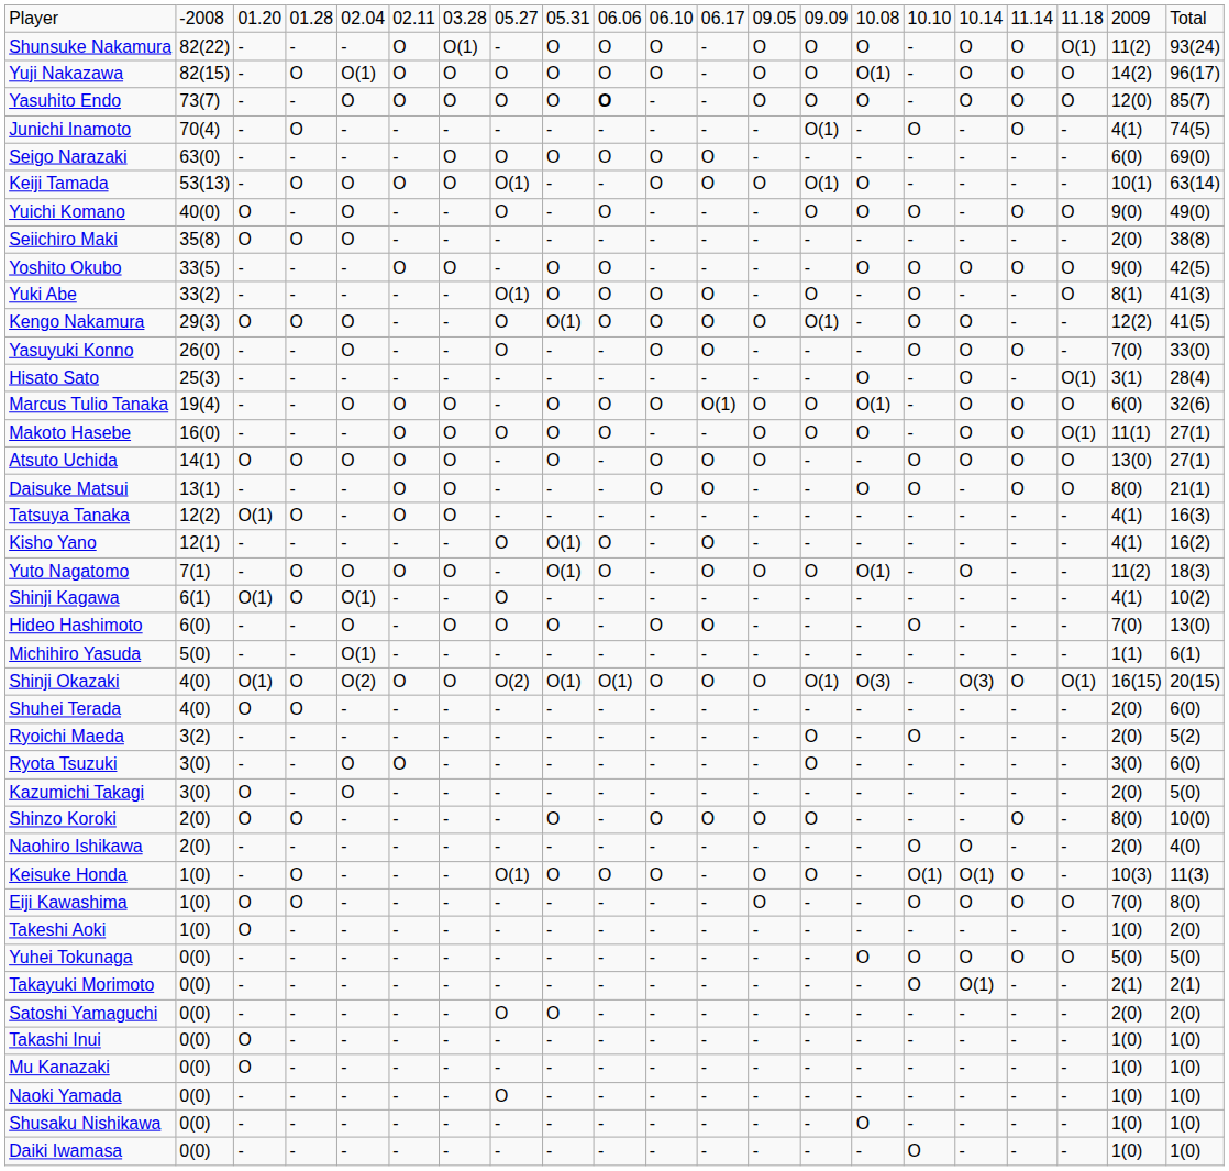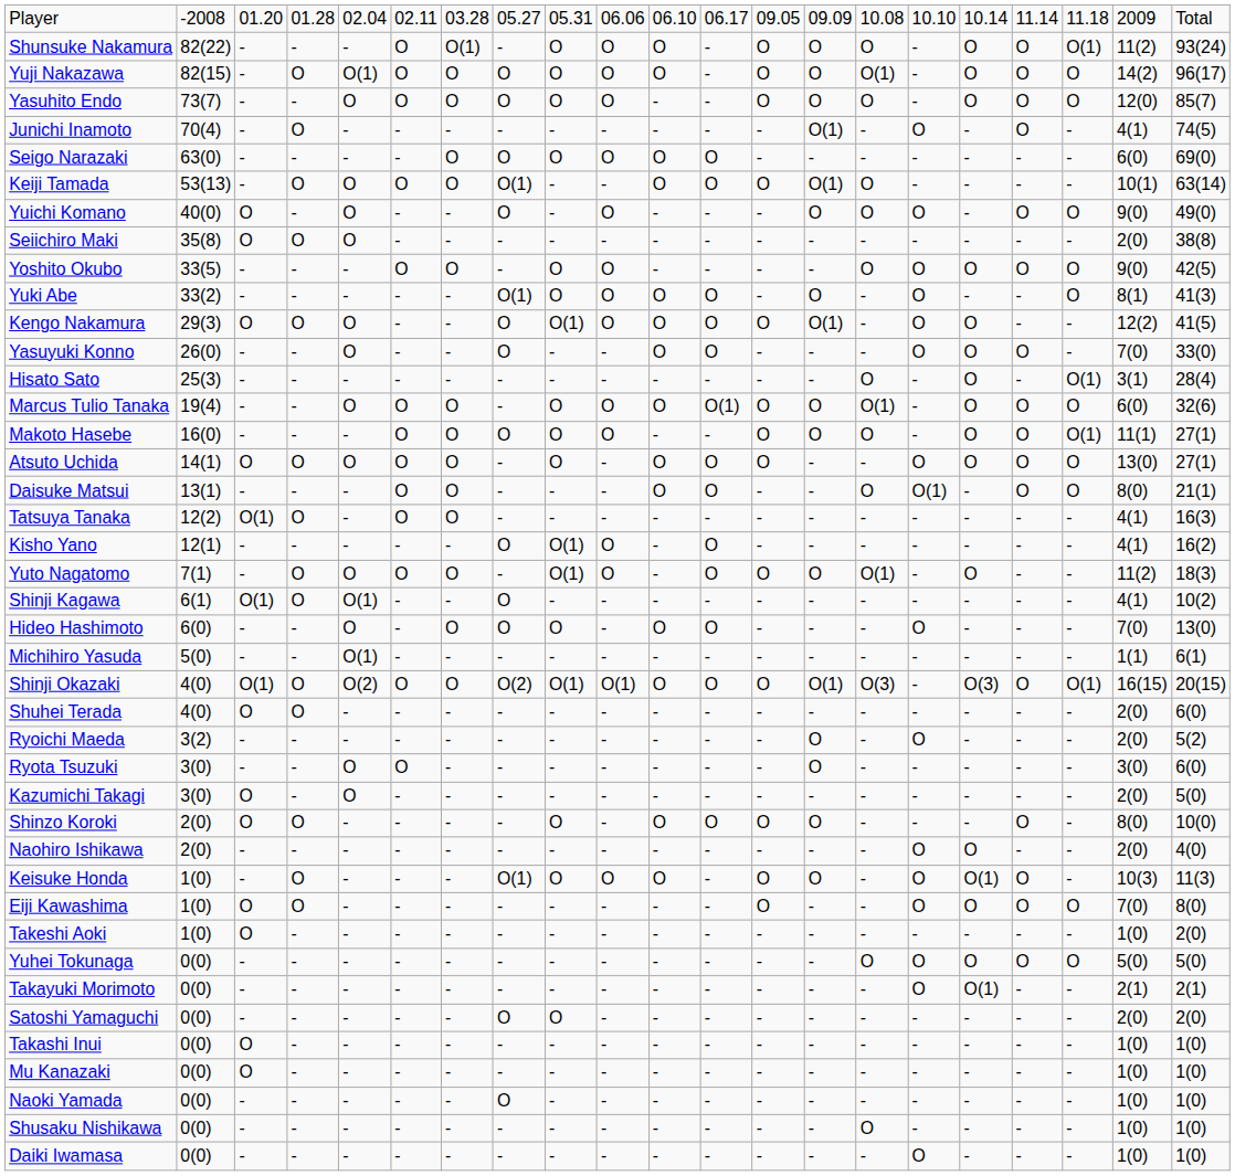Yasuhito Endo | column 10: bold -> normal
Daisuke Matsui | column 16: O -> O(1)
Keisuke Honda | column 16: O(1) -> O
